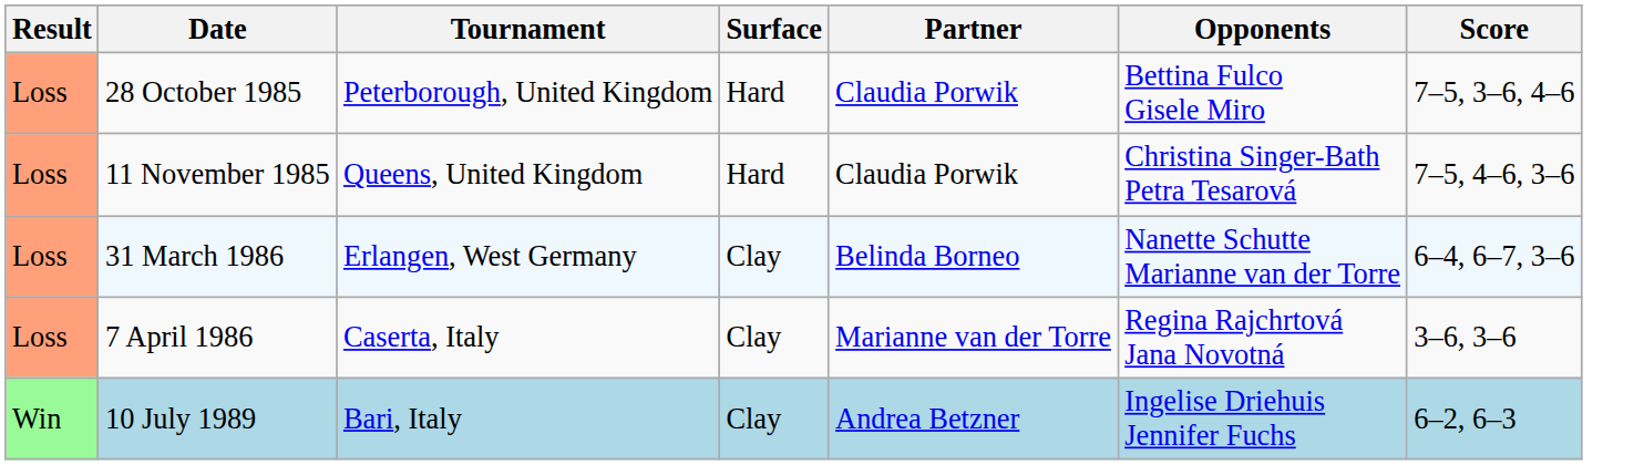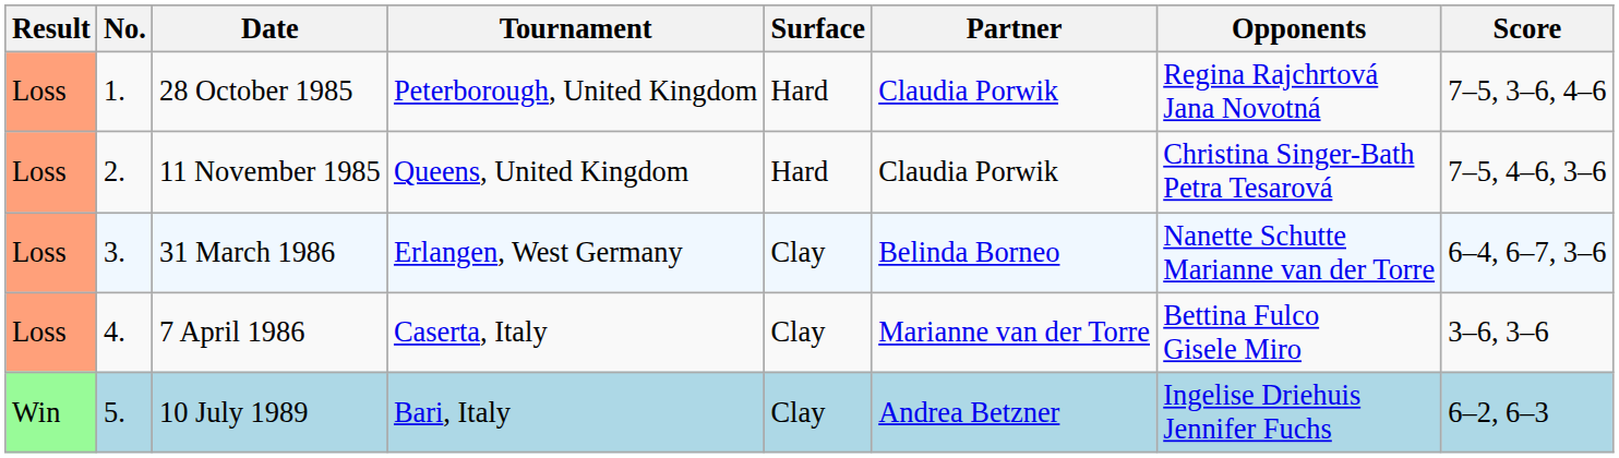+ column: No. | 1. | 2. | 3. | 4. | 5.
28 October 1985 | Opponents: Bettina Fulco Gisele Miro -> Regina Rajchrtová Jana Novotná
7 April 1986 | Opponents: Regina Rajchrtová Jana Novotná -> Bettina Fulco Gisele Miro
